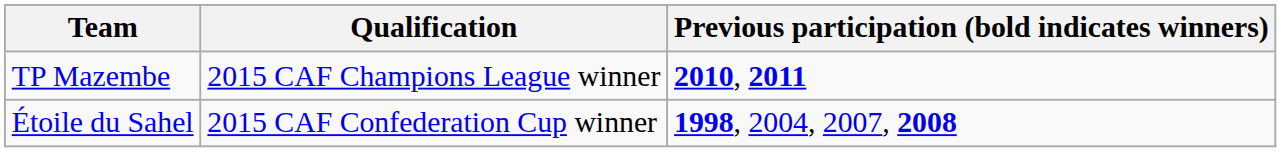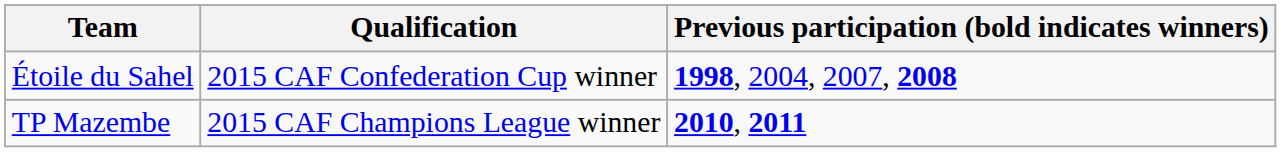rows swapped: TP Mazembe <-> Étoile du Sahel
